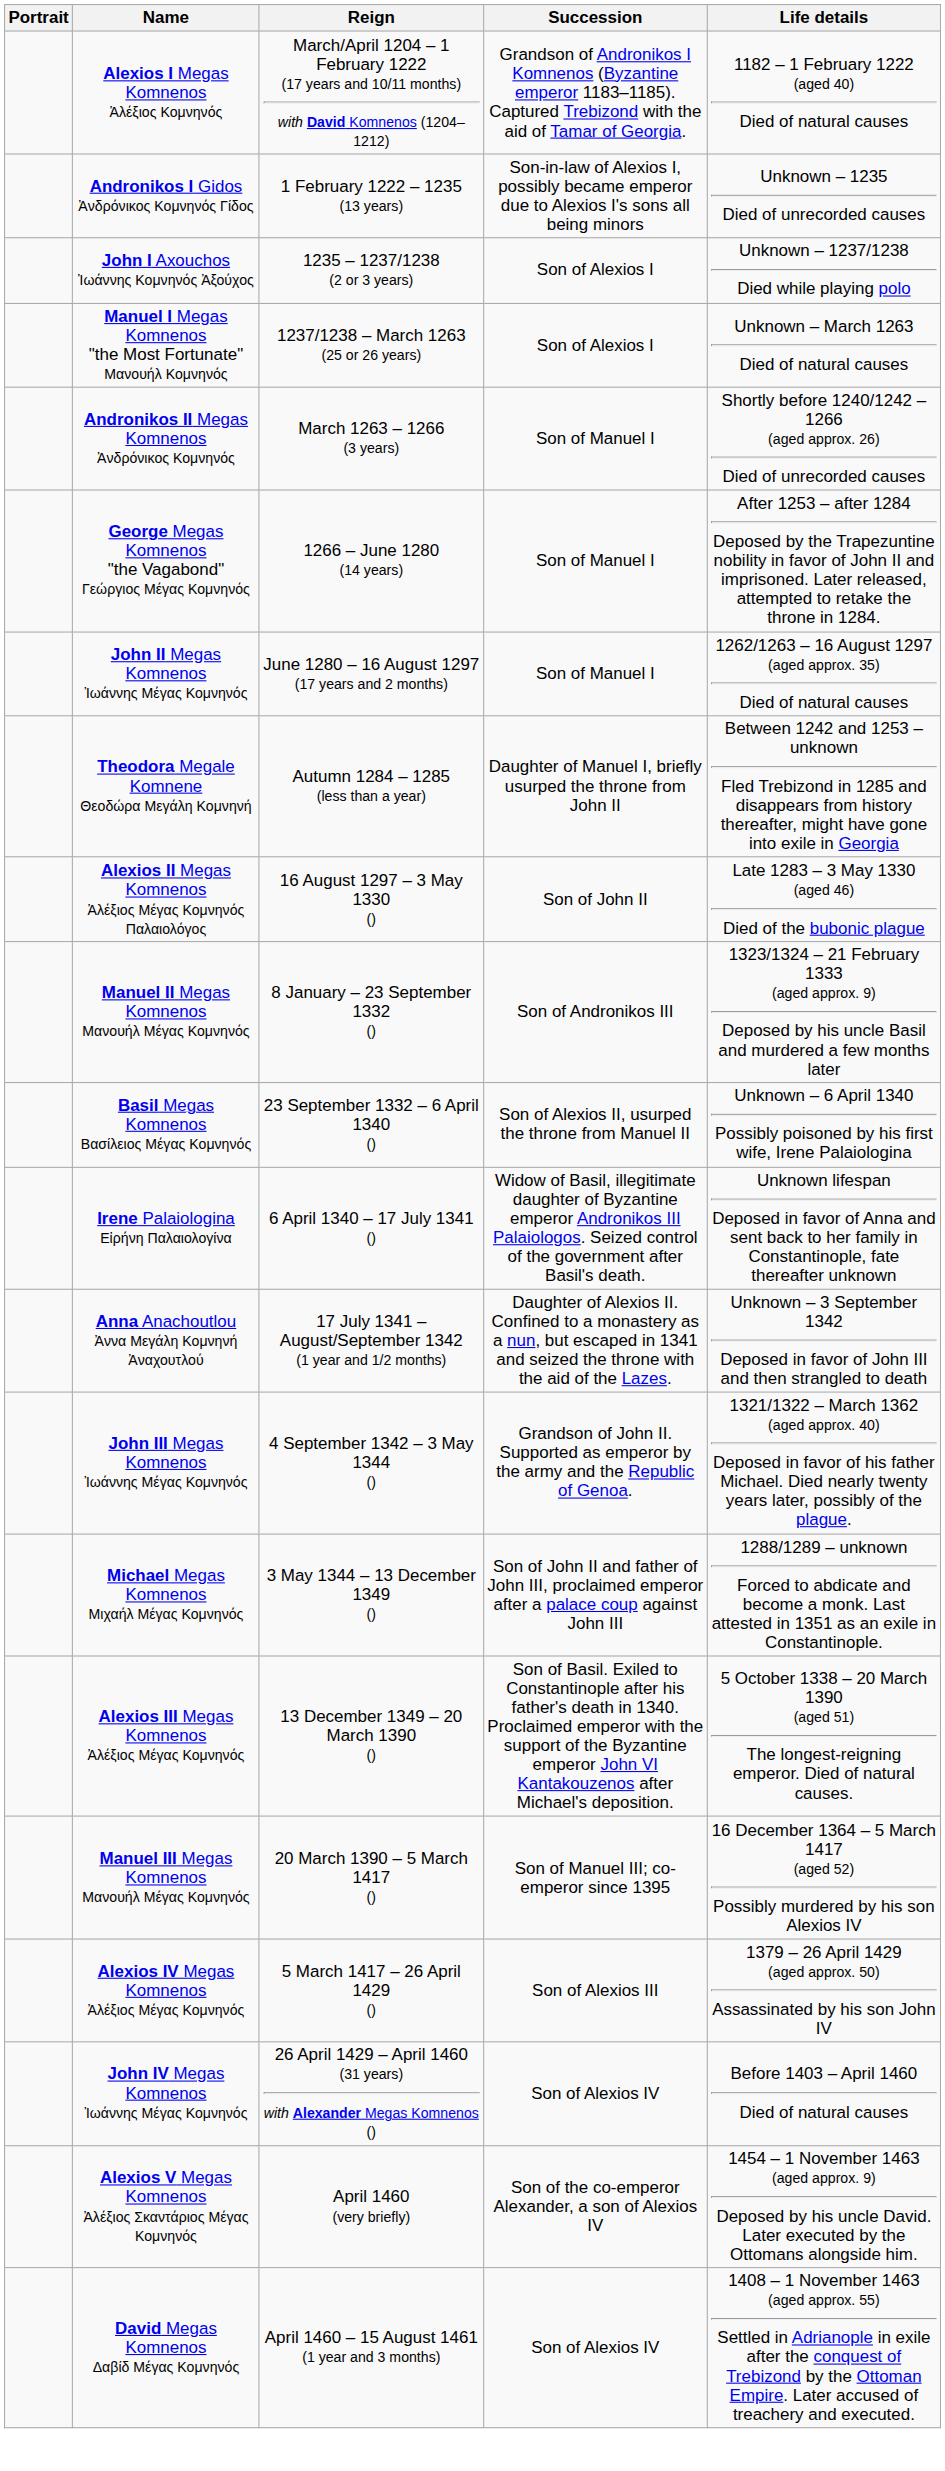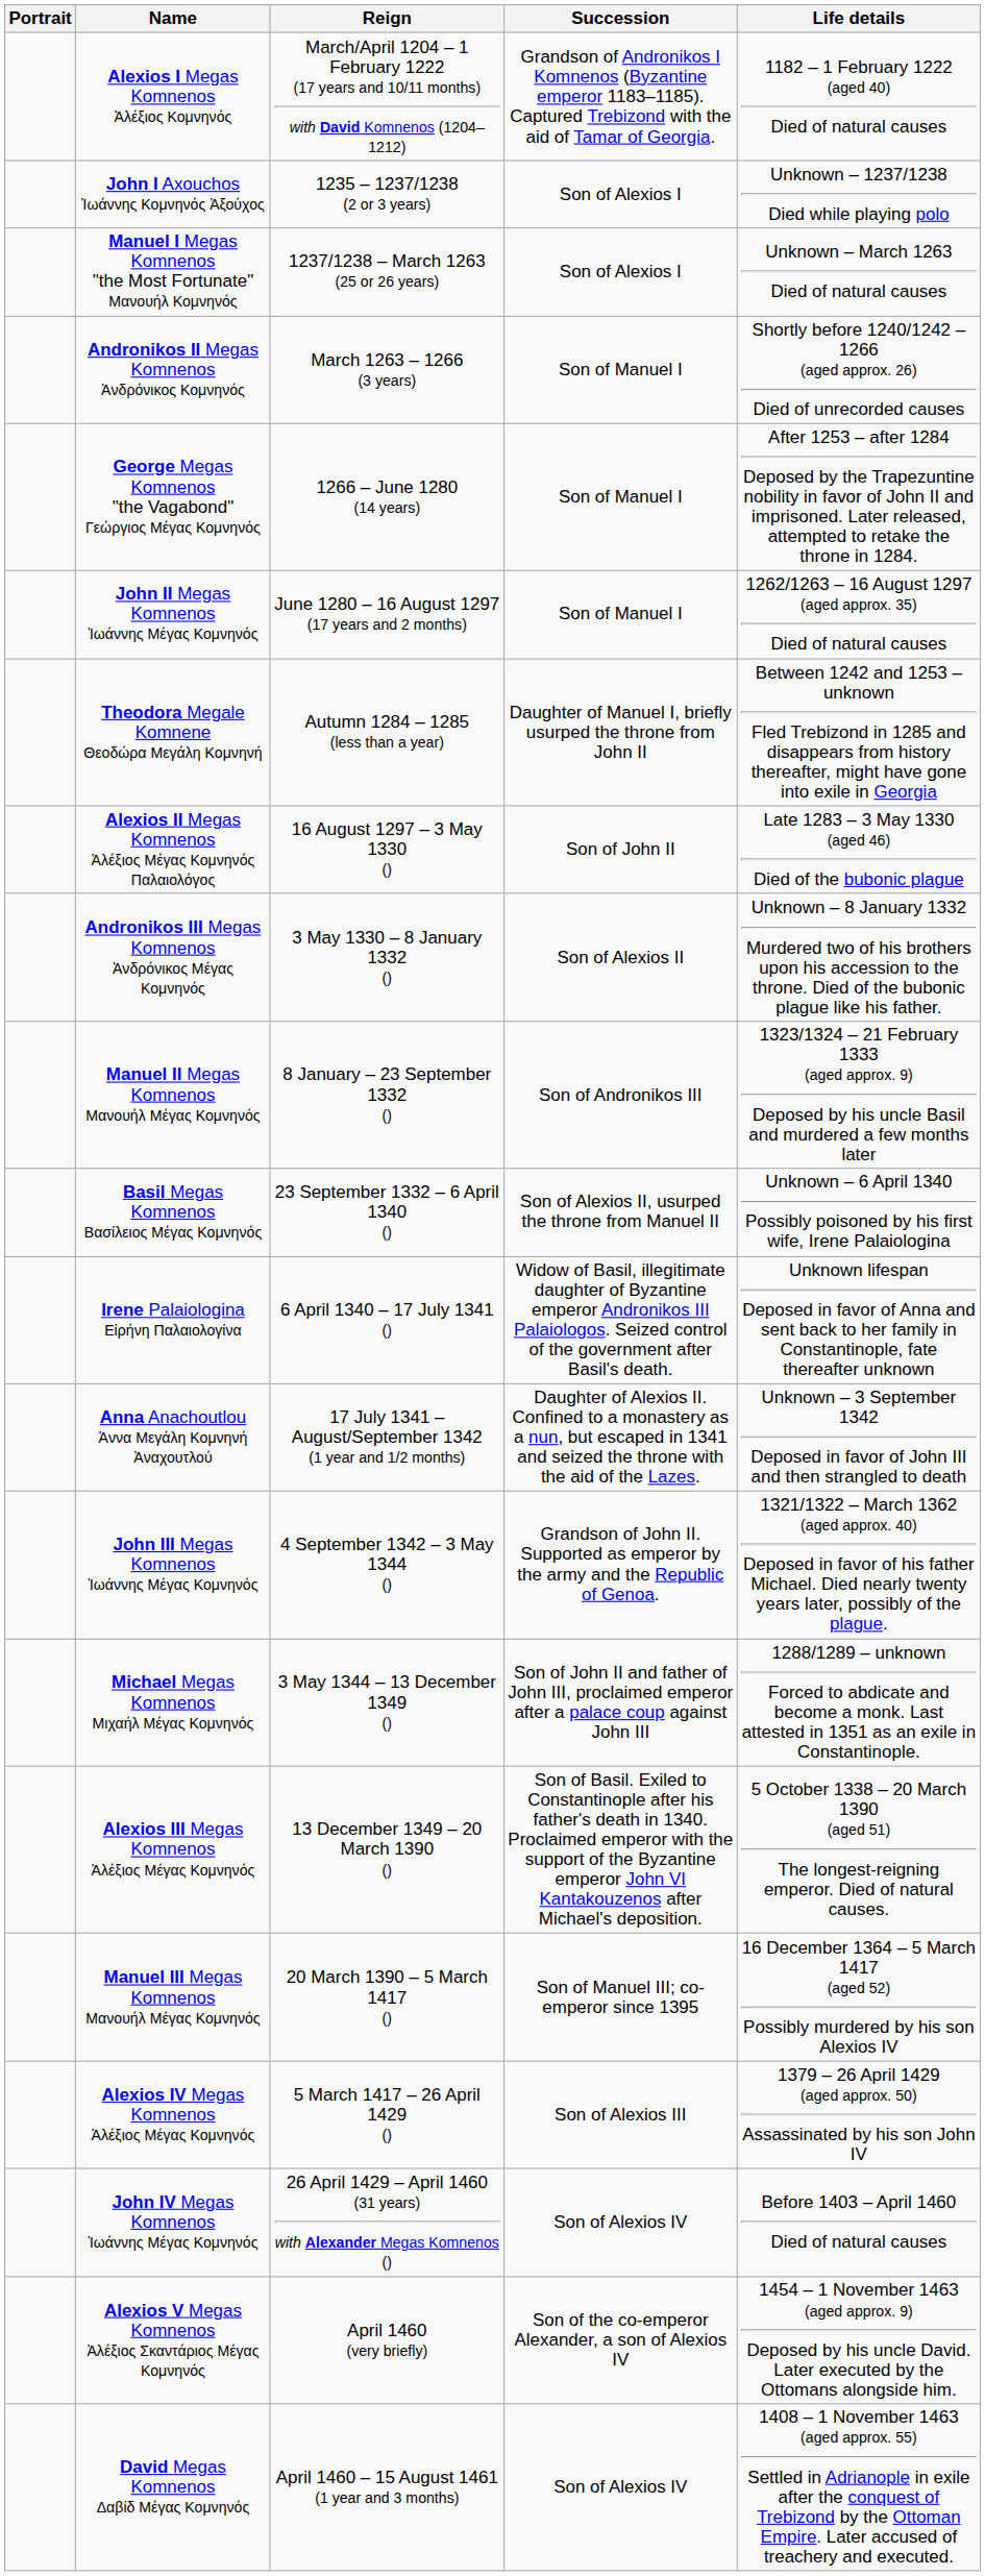- row: Andronikos I Gidos Ἀνδρόνικος Κομνηνός Γίδος | 1 February 1222 – 1235 (13 years) | Son-in-law of Alexios I, possibly became emperor due to Alexios I's sons all being minors | Unknown – 1235 Died of unrecorded causes
+ row: Andronikos III Megas Komnenos Ἀνδρόνικος Μέγας Κομνηνός | 3 May 1330 – 8 January 1332 () | Son of Alexios II | Unknown – 8 January 1332 Murdered two of his brothers upon his accession to the throne. Died of the bubonic plague like his father.
